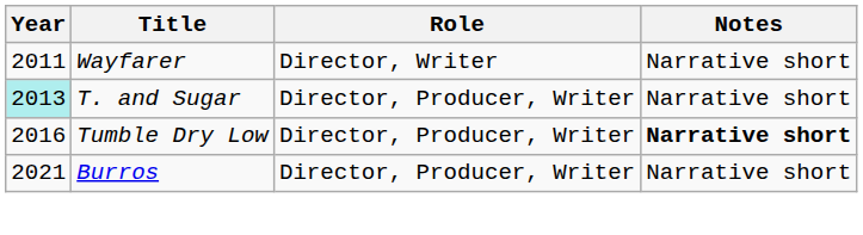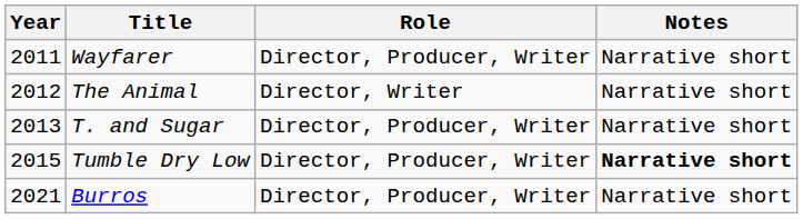Wayfarer | Role: Director, Writer -> Director, Producer, Writer
+ row: 2012 | The Animal | Director, Writer | Narrative short
T. and Sugar | Year: paleturquoise background -> no background
Tumble Dry Low | Year: 2016 -> 2015
